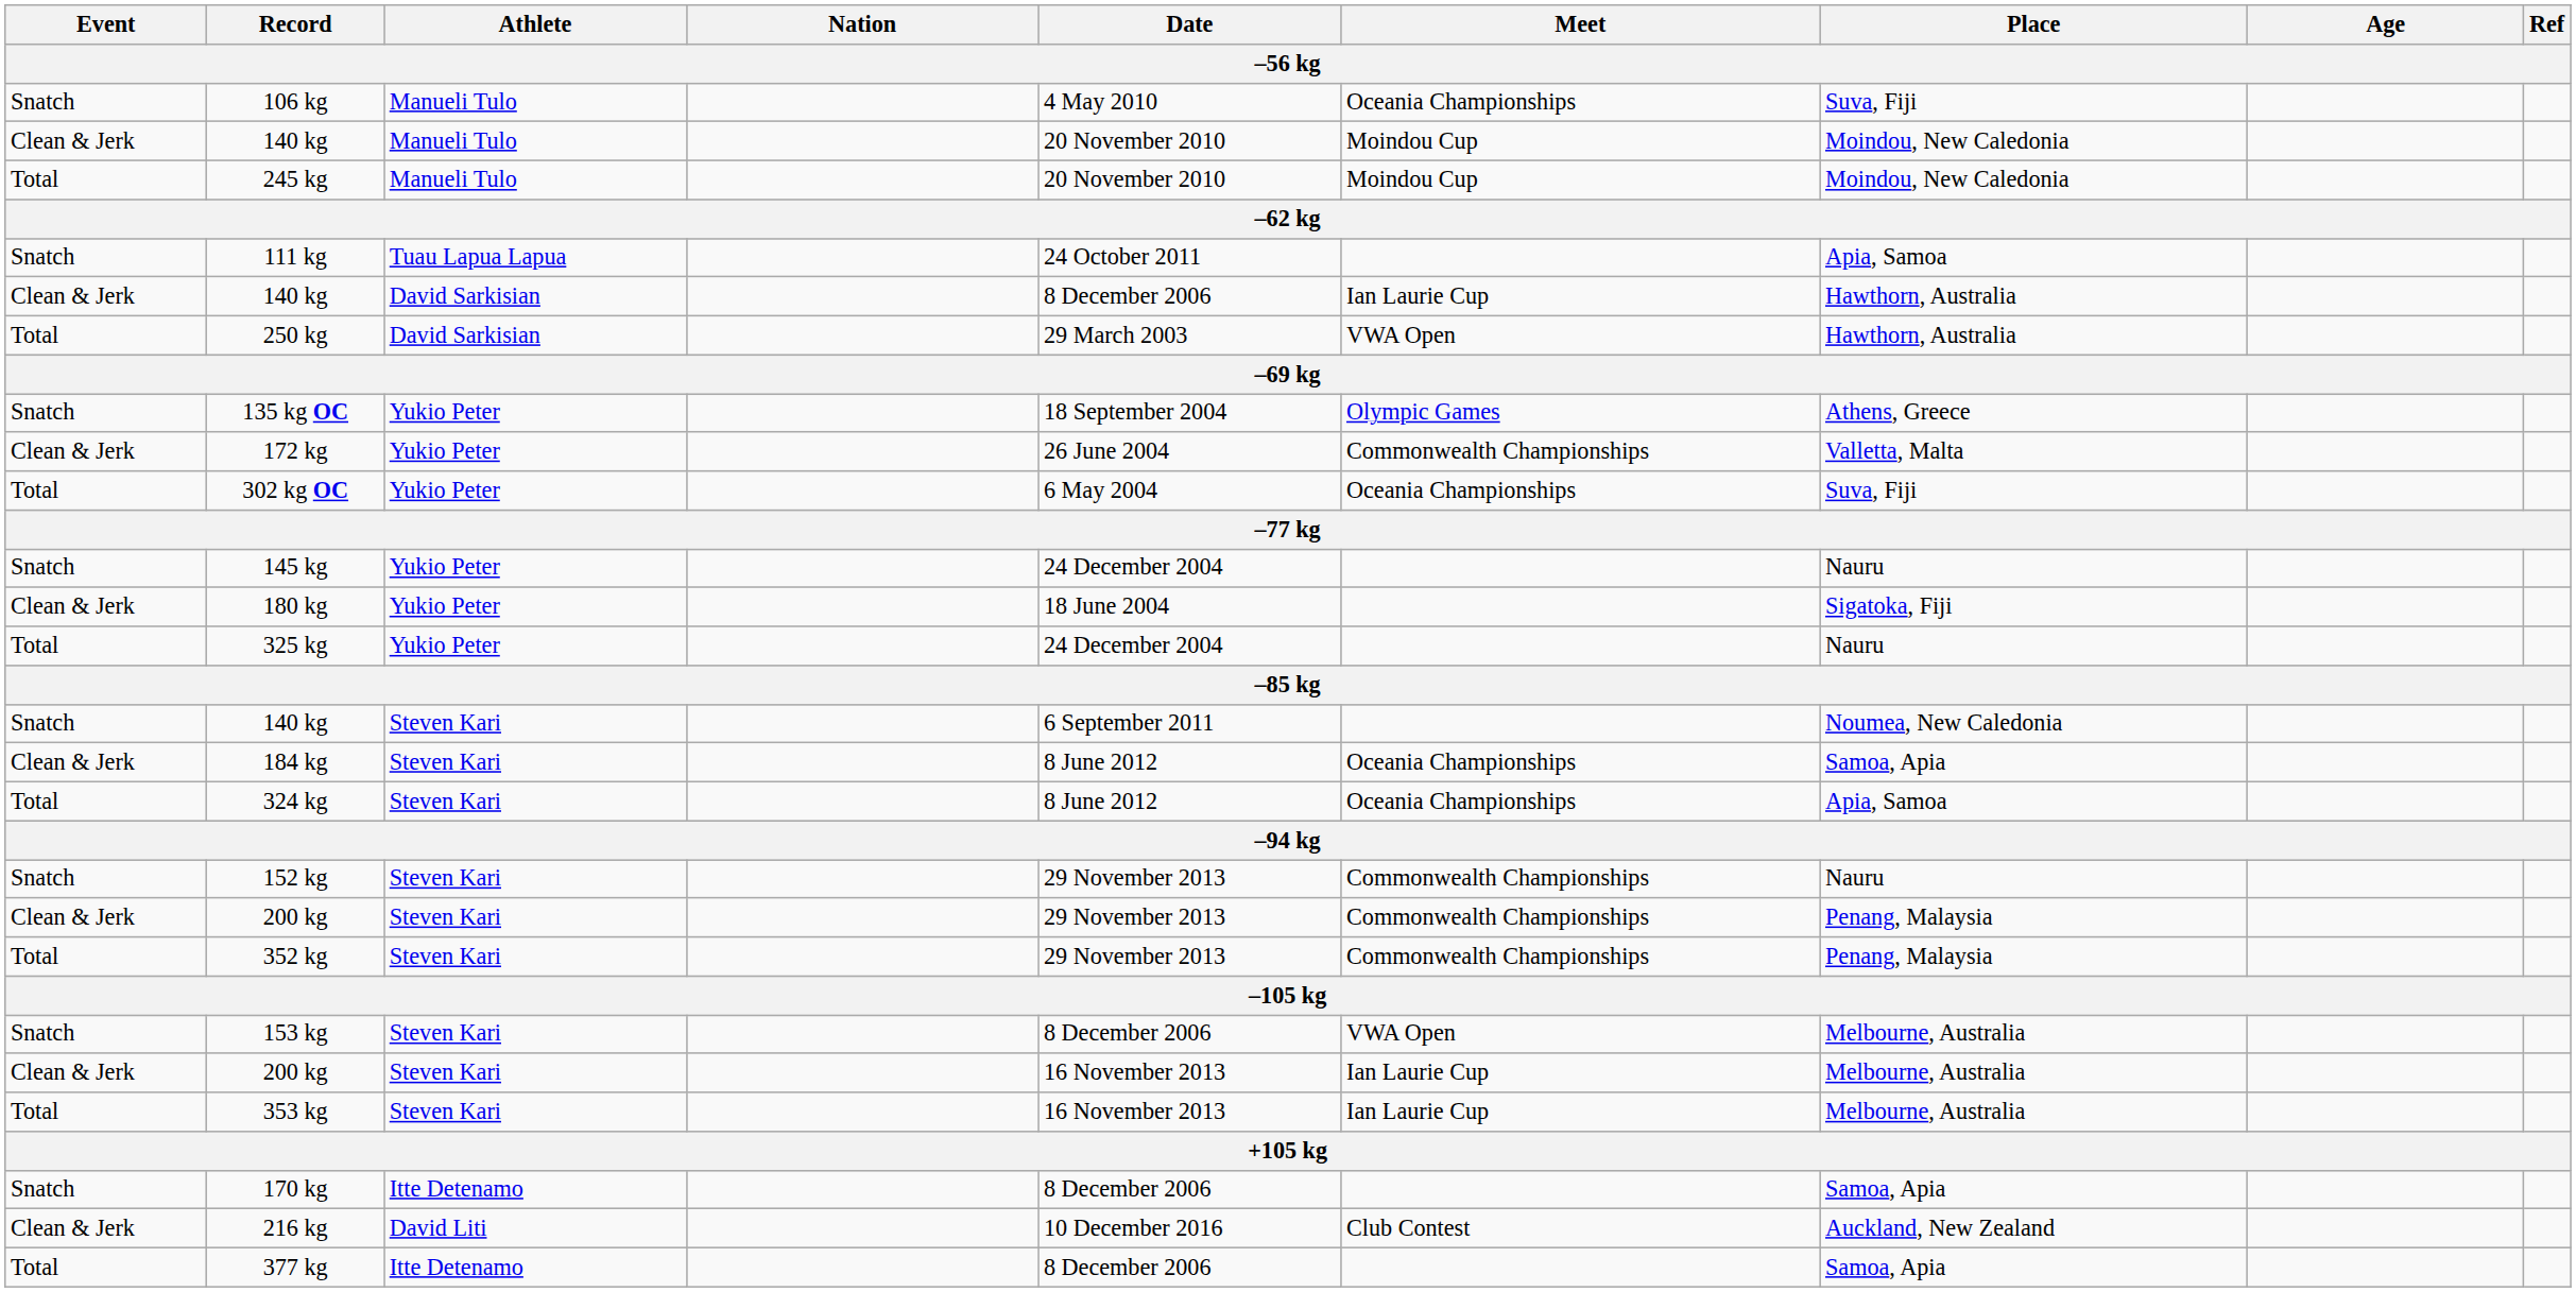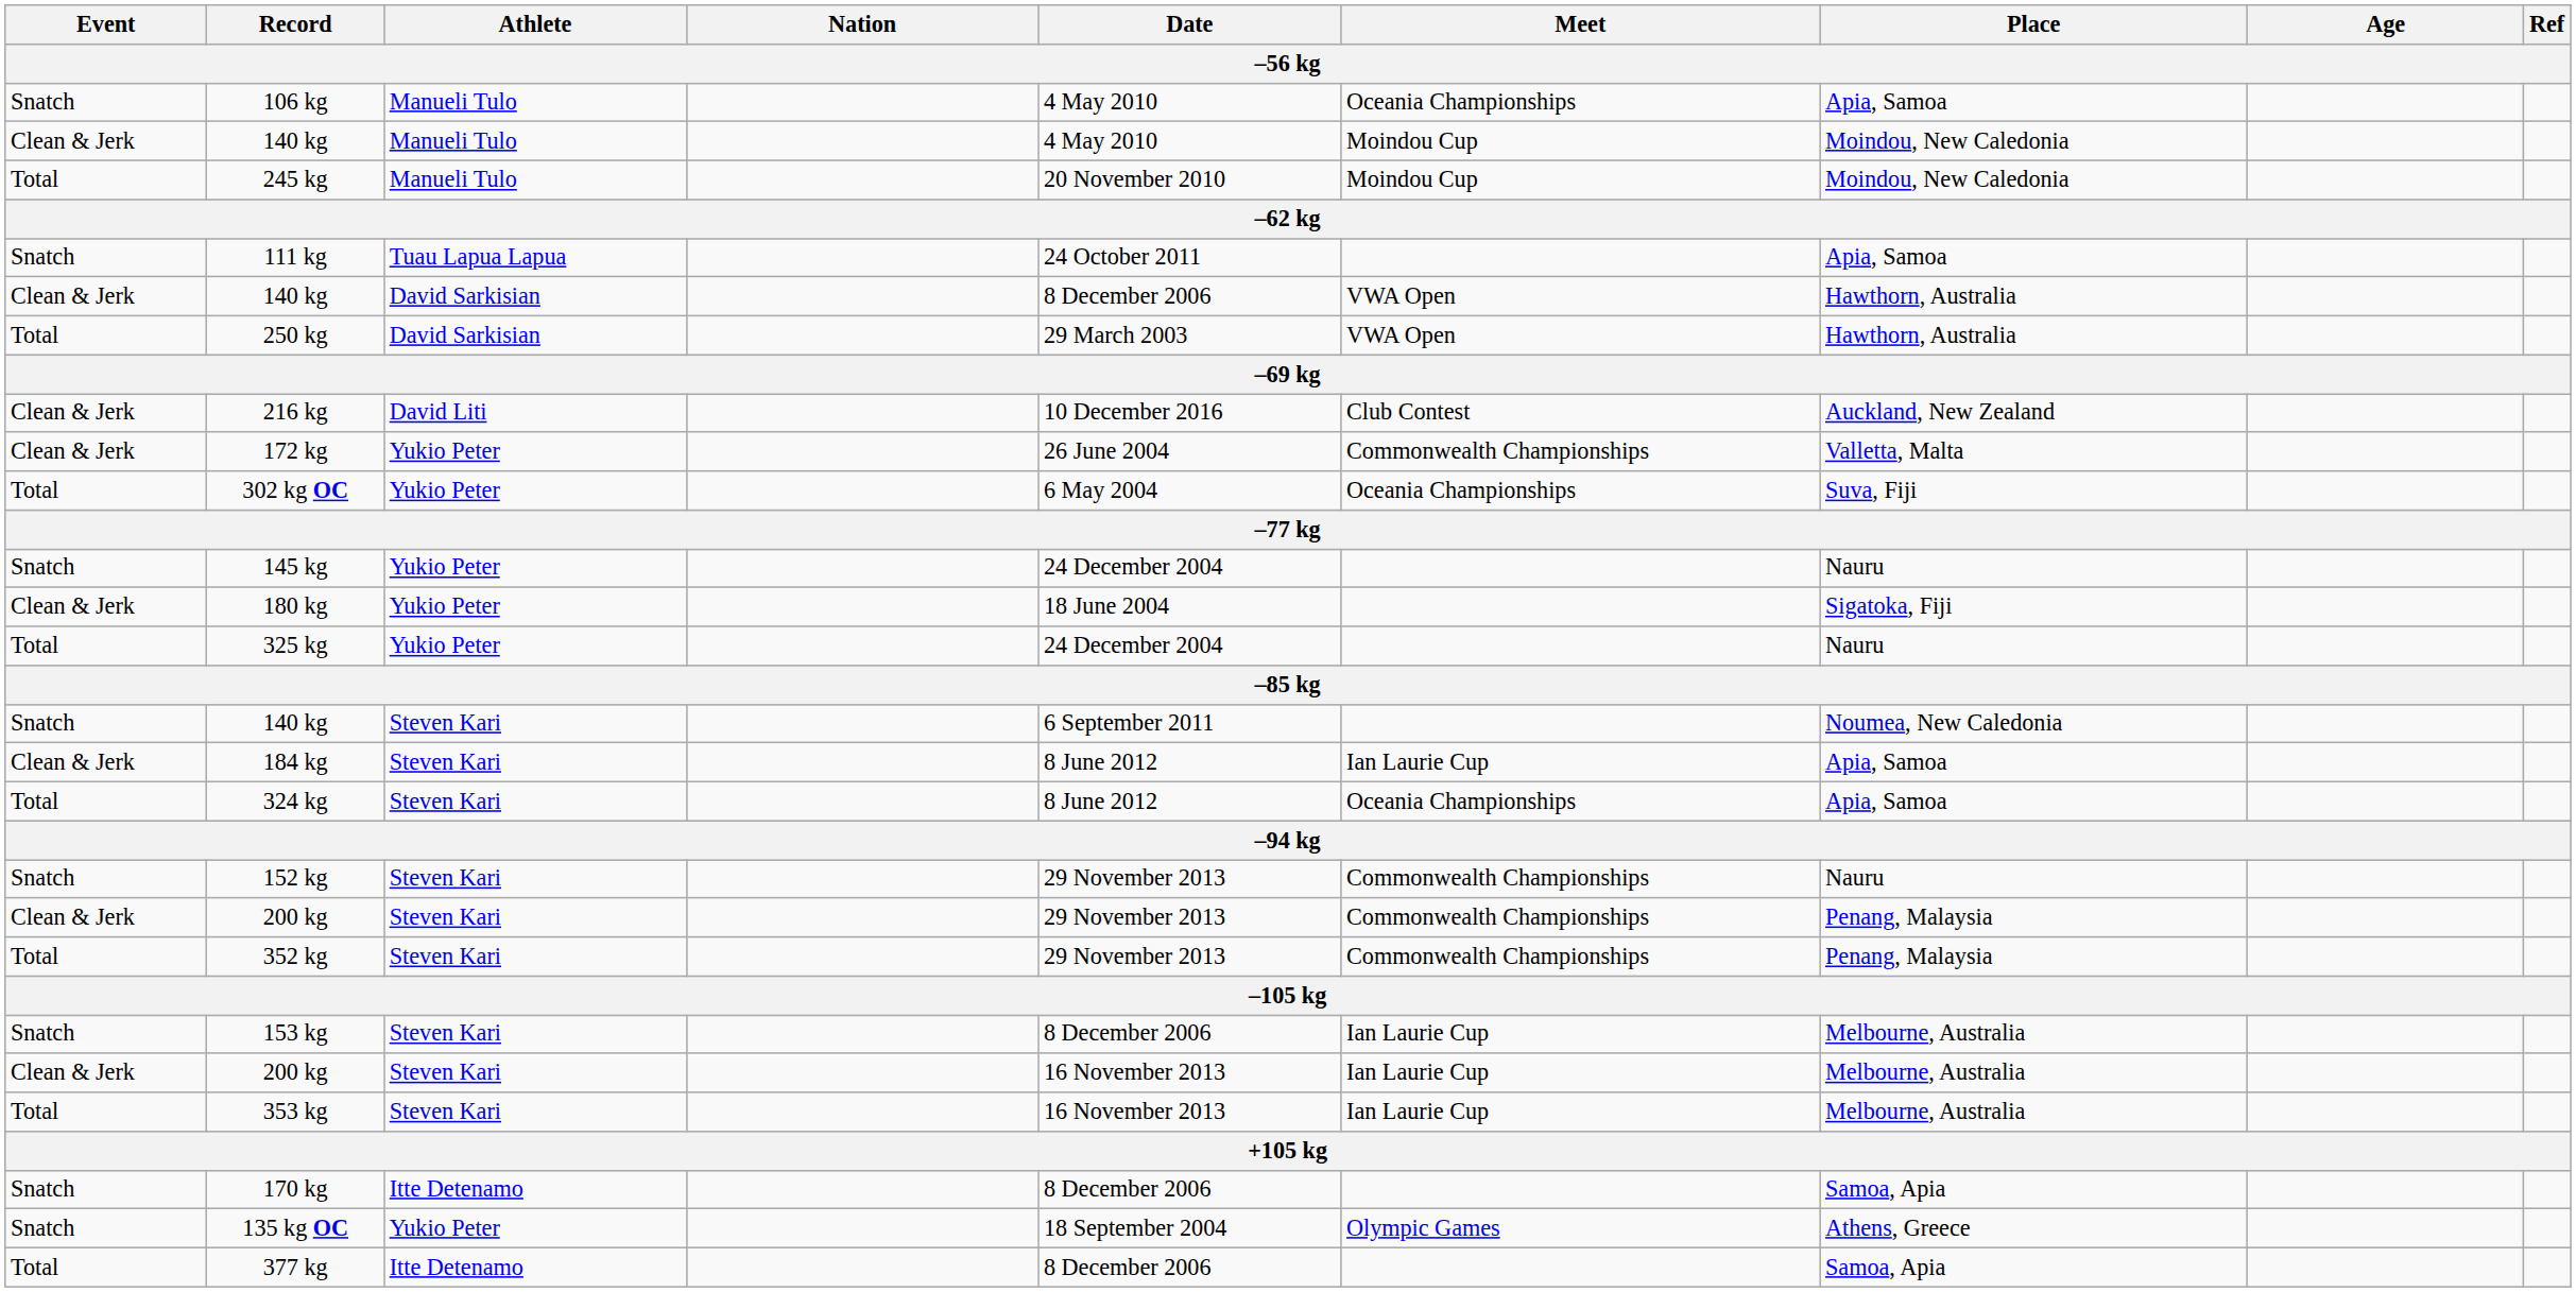106 kg | Place: Suva, Fiji -> Apia, Samoa
140 kg / Manueli Tulo | Date: 20 November 2010 -> 4 May 2010
140 kg / David Sarkisian | Meet: Ian Laurie Cup -> VWA Open
rows swapped: 135 kg OC <-> 216 kg
184 kg | Meet: Oceania Championships -> Ian Laurie Cup
184 kg | Place: Samoa, Apia -> Apia, Samoa
153 kg | Meet: VWA Open -> Ian Laurie Cup
